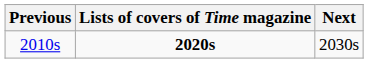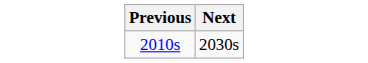- column: Lists of covers of Time magazine | 2020s
